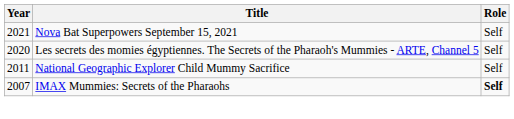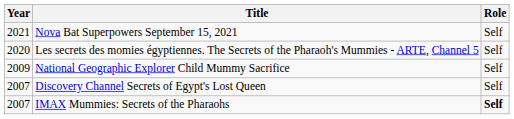National Geographic Explorer Child Mummy Sacrifice | Year: 2011 -> 2009
+ row: 2007 | Discovery Channel Secrets of Egypt's Lost Queen | Self
